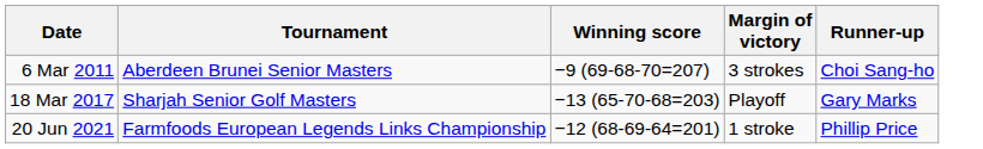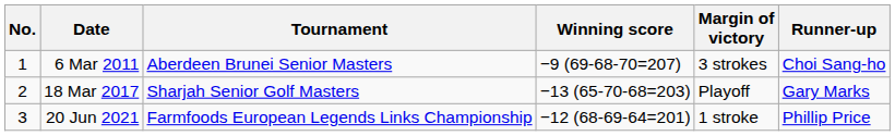+ column: No. | 1 | 2 | 3
